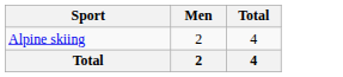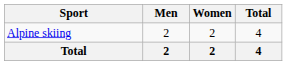+ column: Women | 2 | 2
